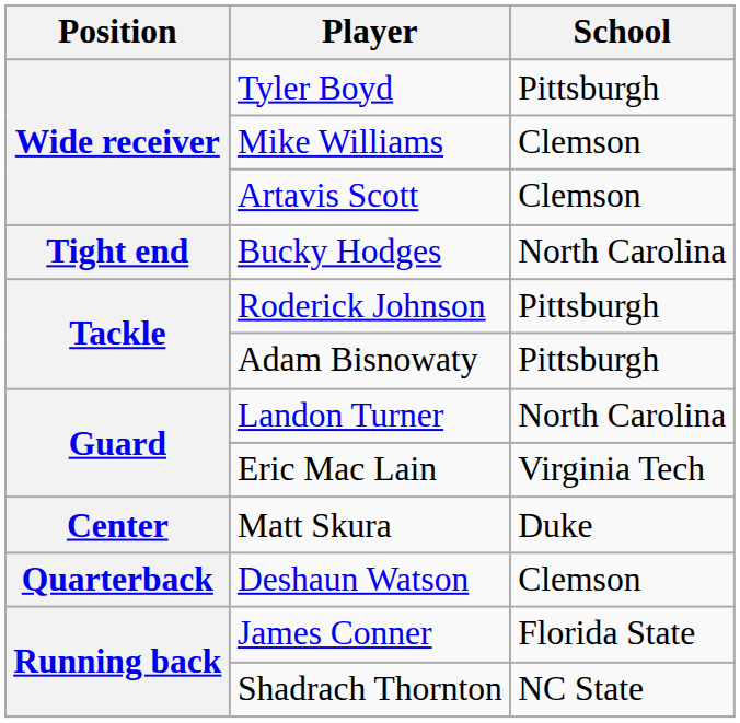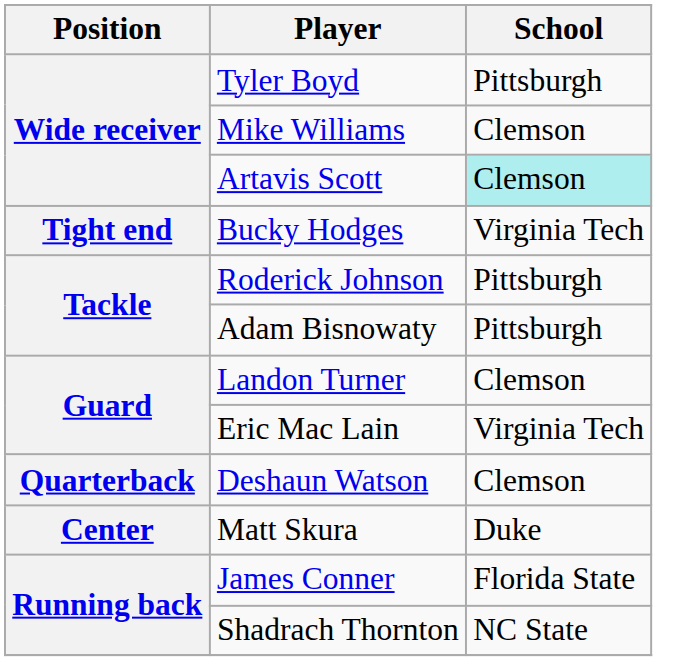Artavis Scott | School: no background -> paleturquoise background
Bucky Hodges | School: North Carolina -> Virginia Tech
Landon Turner | School: North Carolina -> Clemson
rows swapped: Matt Skura <-> Deshaun Watson
